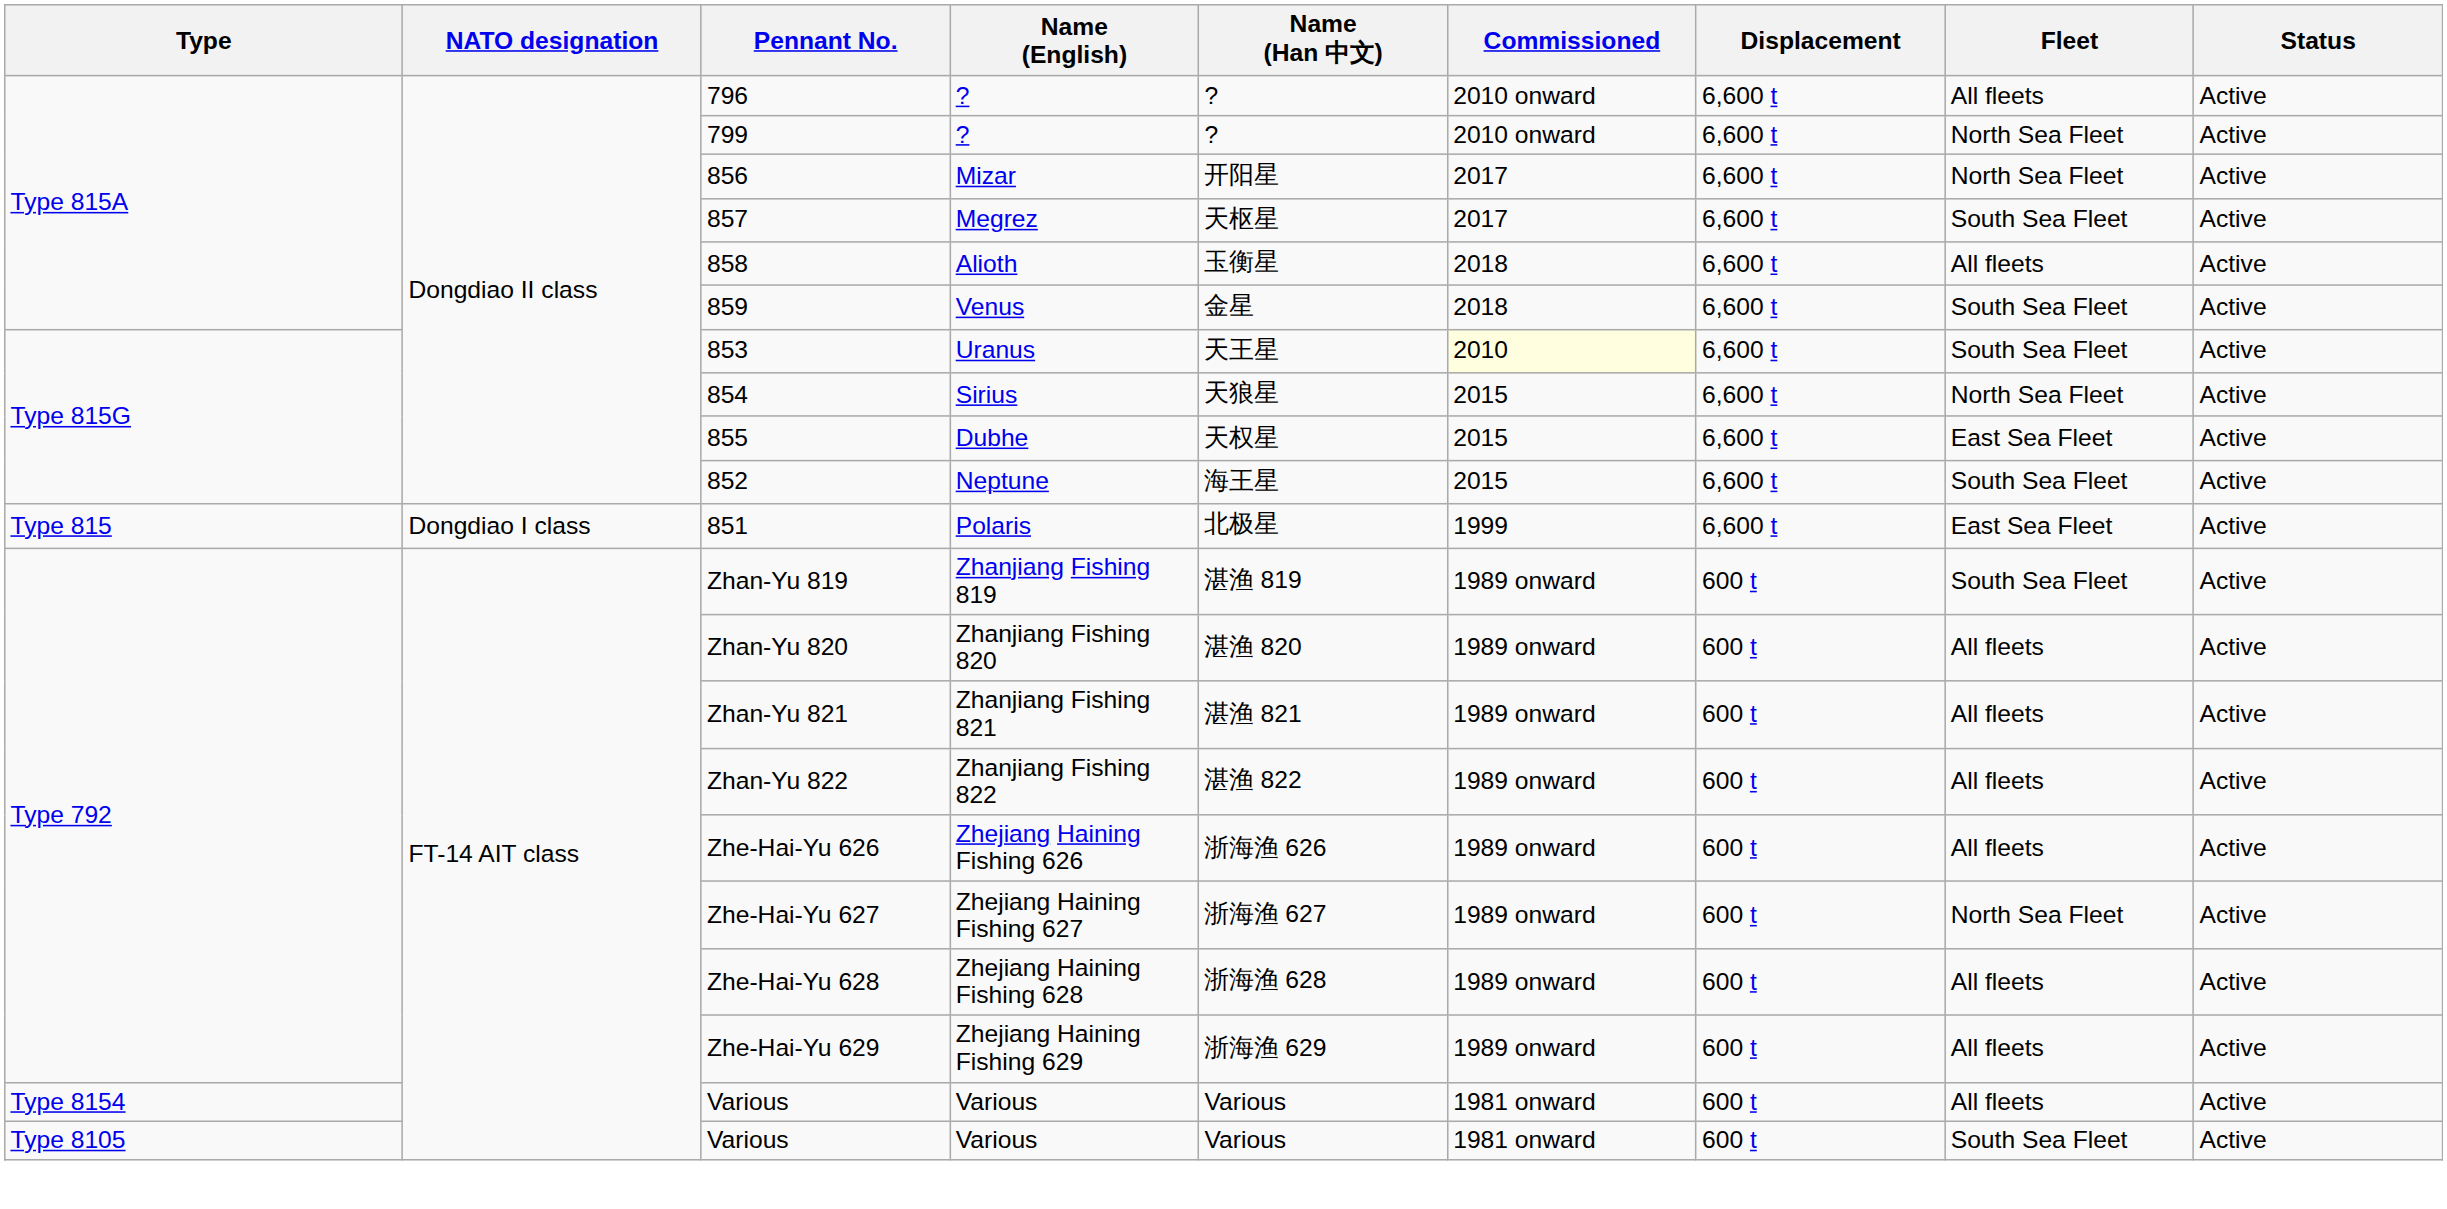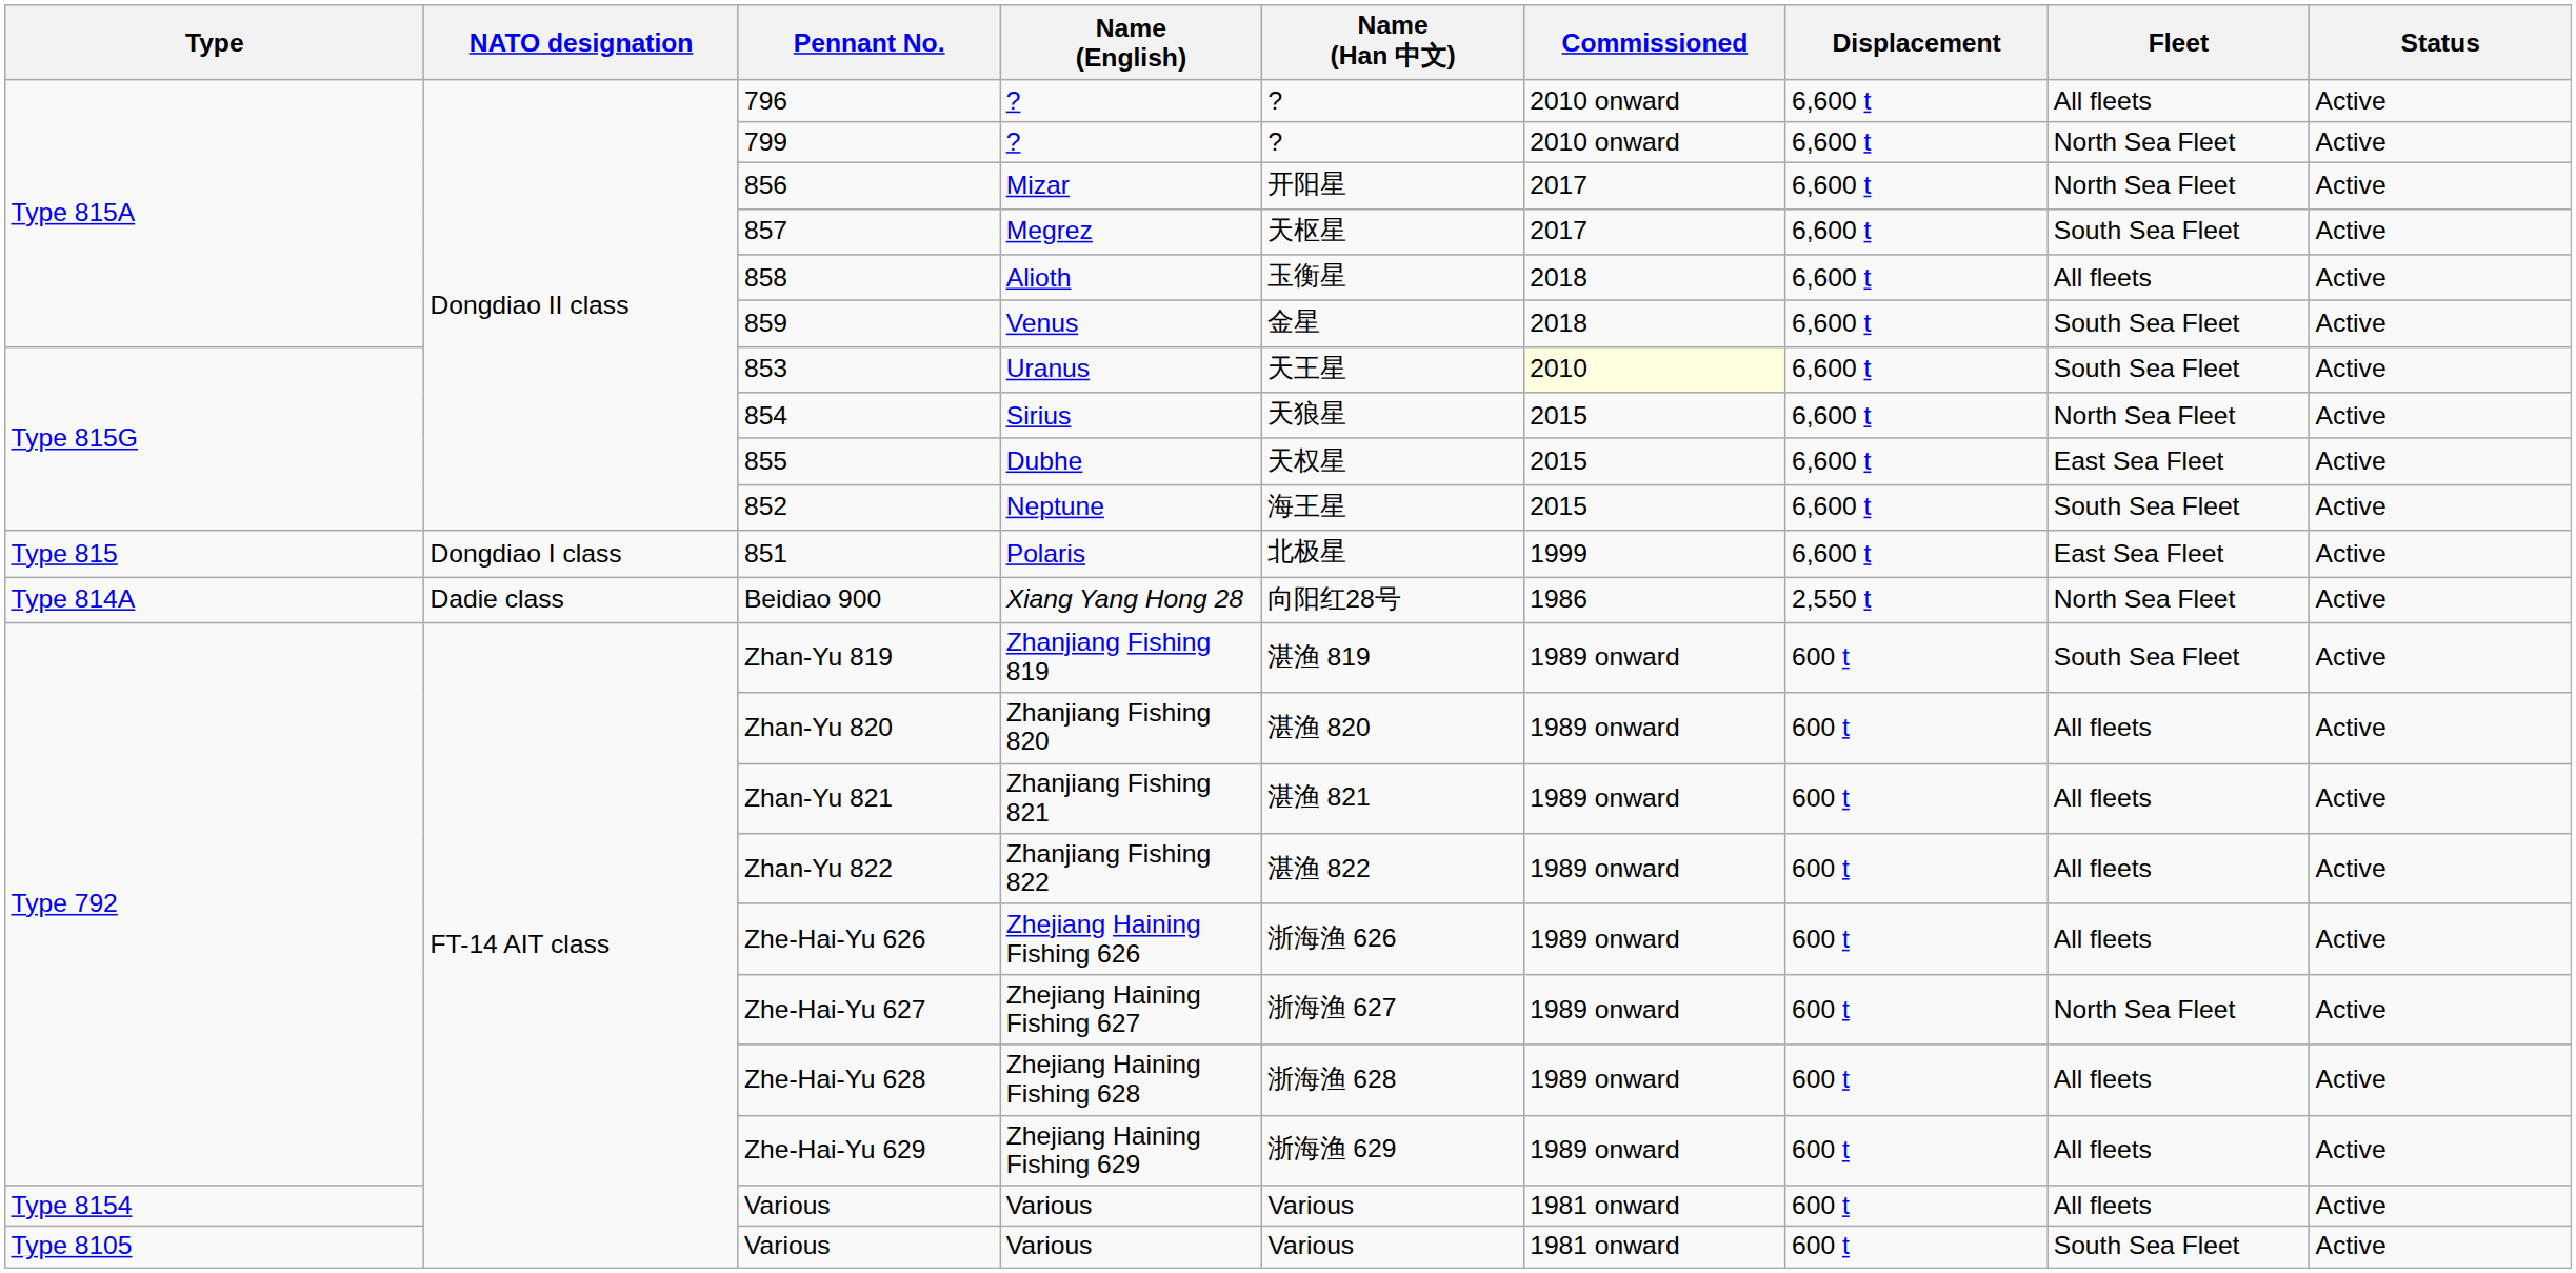+ row: Type 814A | Dadie class | Beidiao 900 | Xiang Yang Hong 28 | 向阳红28号 | 1986 | 2,550 t | North Sea Fleet | Active
